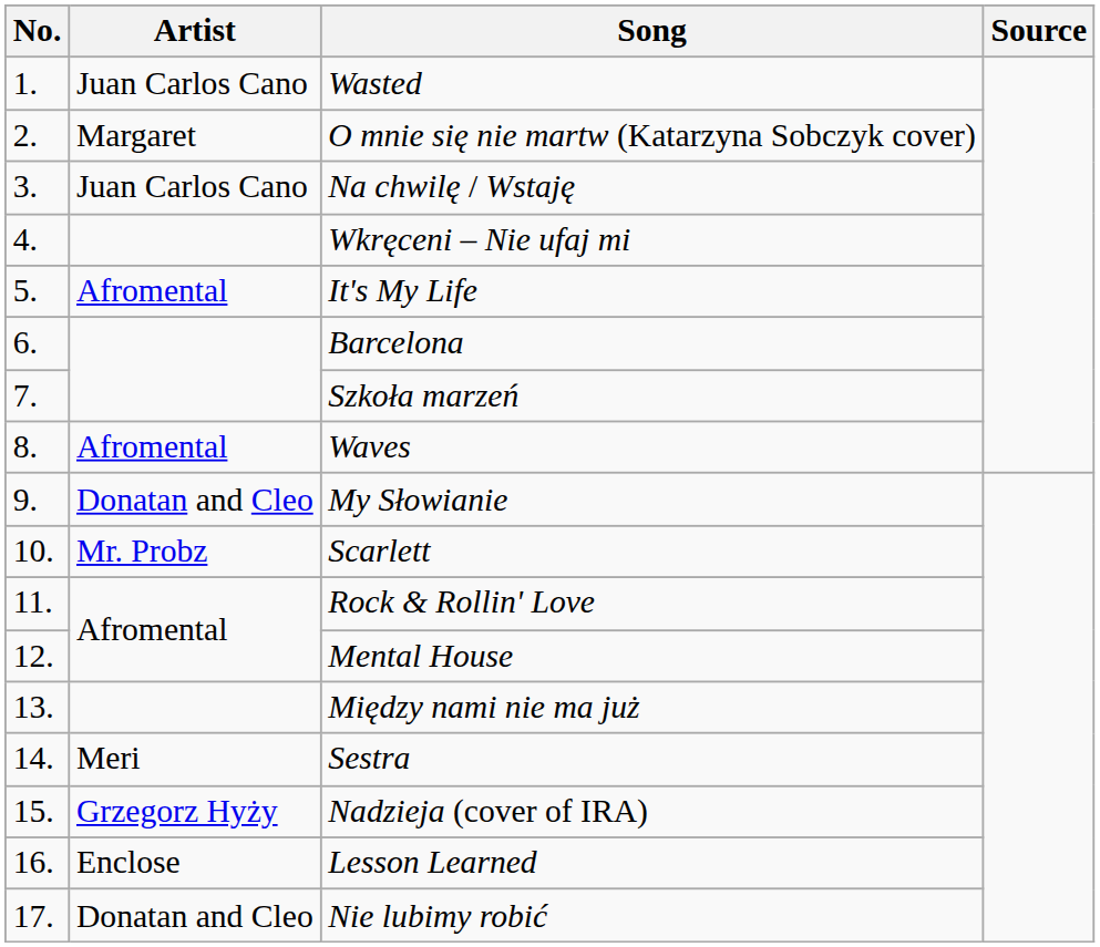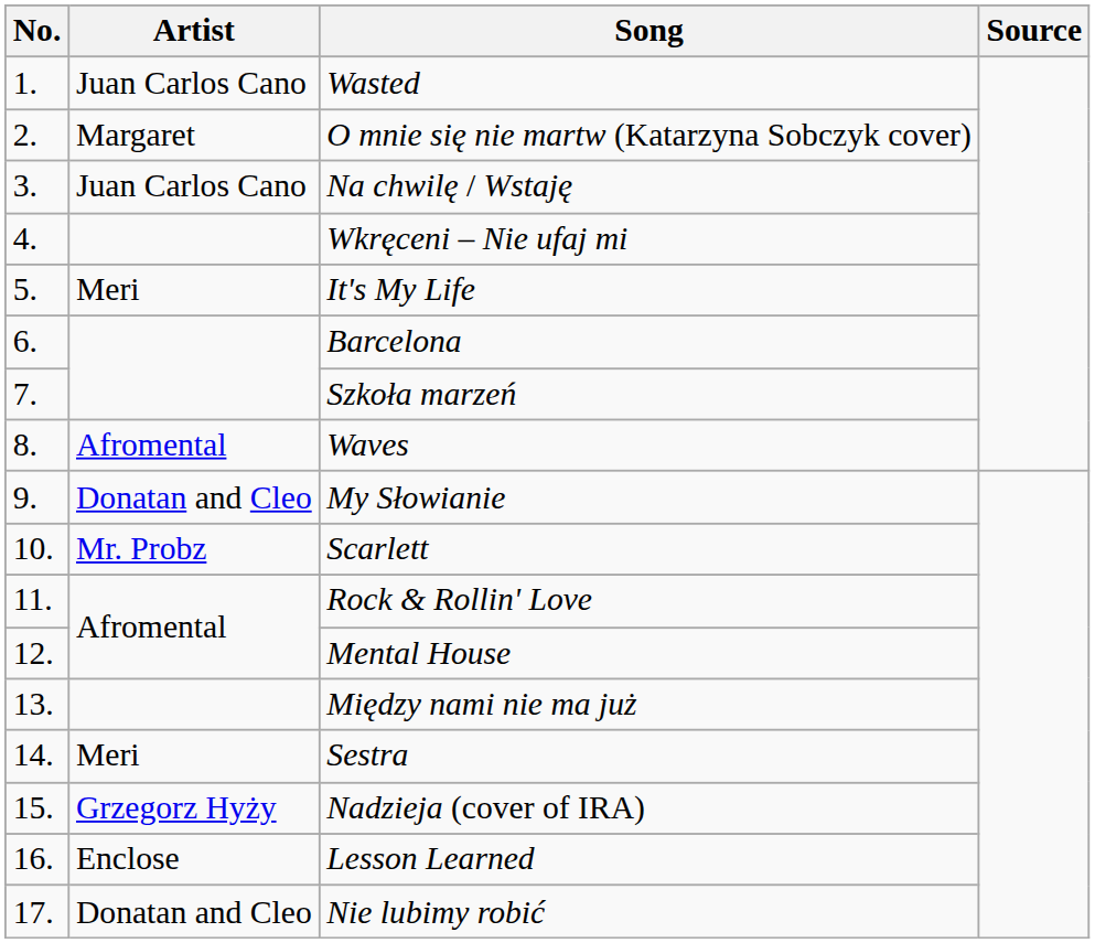It's My Life | Artist: Afromental -> Meri
